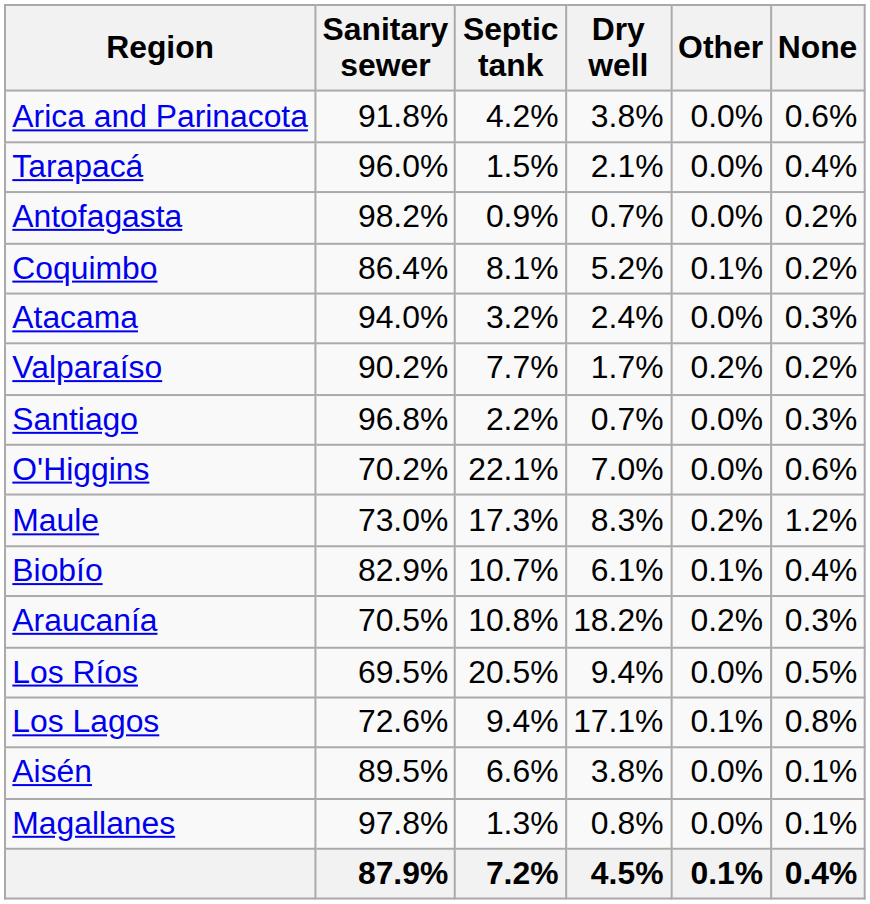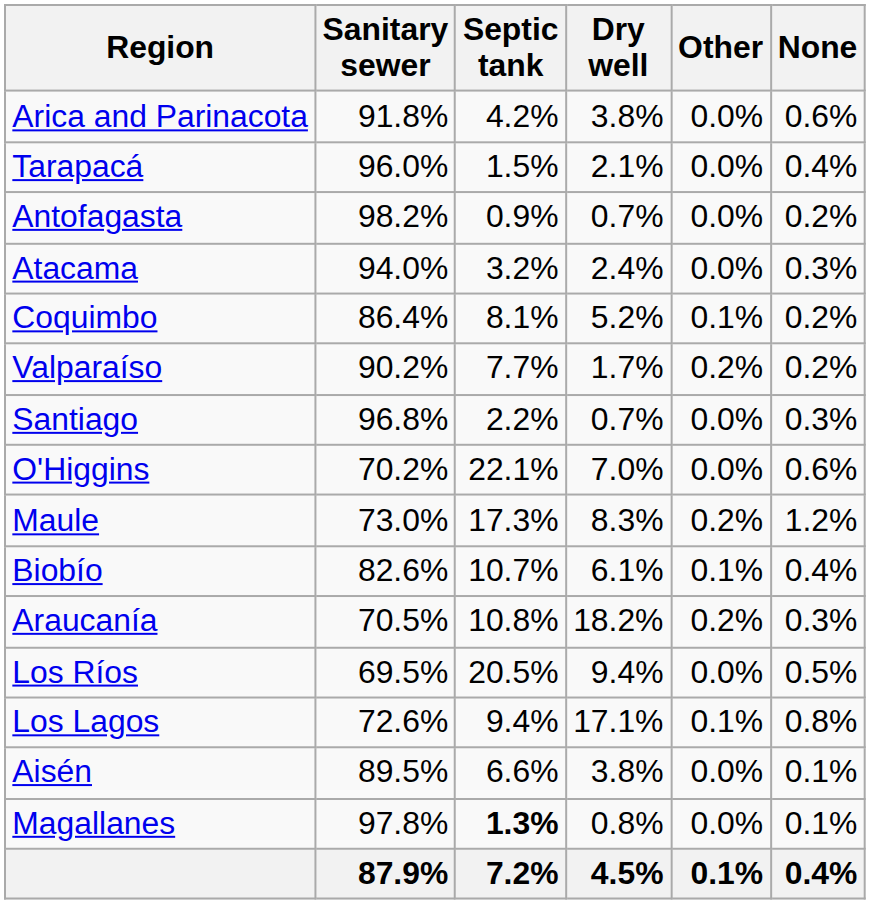rows swapped: Atacama <-> Coquimbo
Biobío | Sanitary sewer: 82.9% -> 82.6%
Magallanes | Septic tank: normal -> bold
